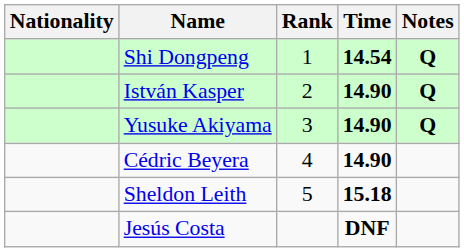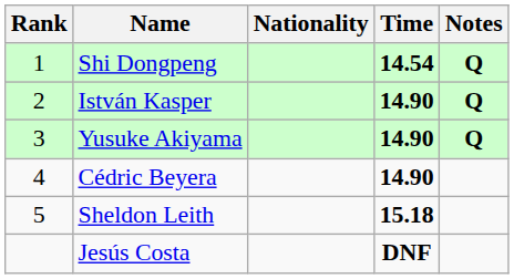columns swapped: Rank <-> Nationality
